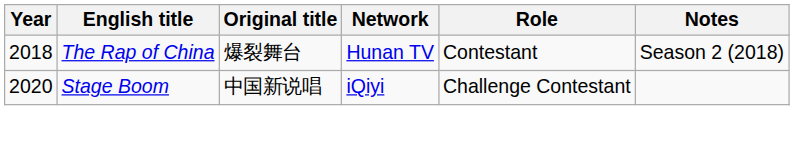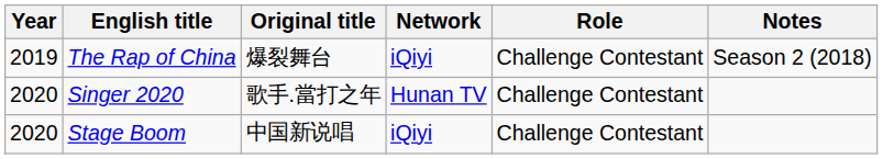The Rap of China | Year: 2018 -> 2019
The Rap of China | Network: Hunan TV -> iQiyi
The Rap of China | Role: Contestant -> Challenge Contestant
+ row: 2020 | Singer 2020 | 歌手.當打之年 | Hunan TV | Challenge Contestant
